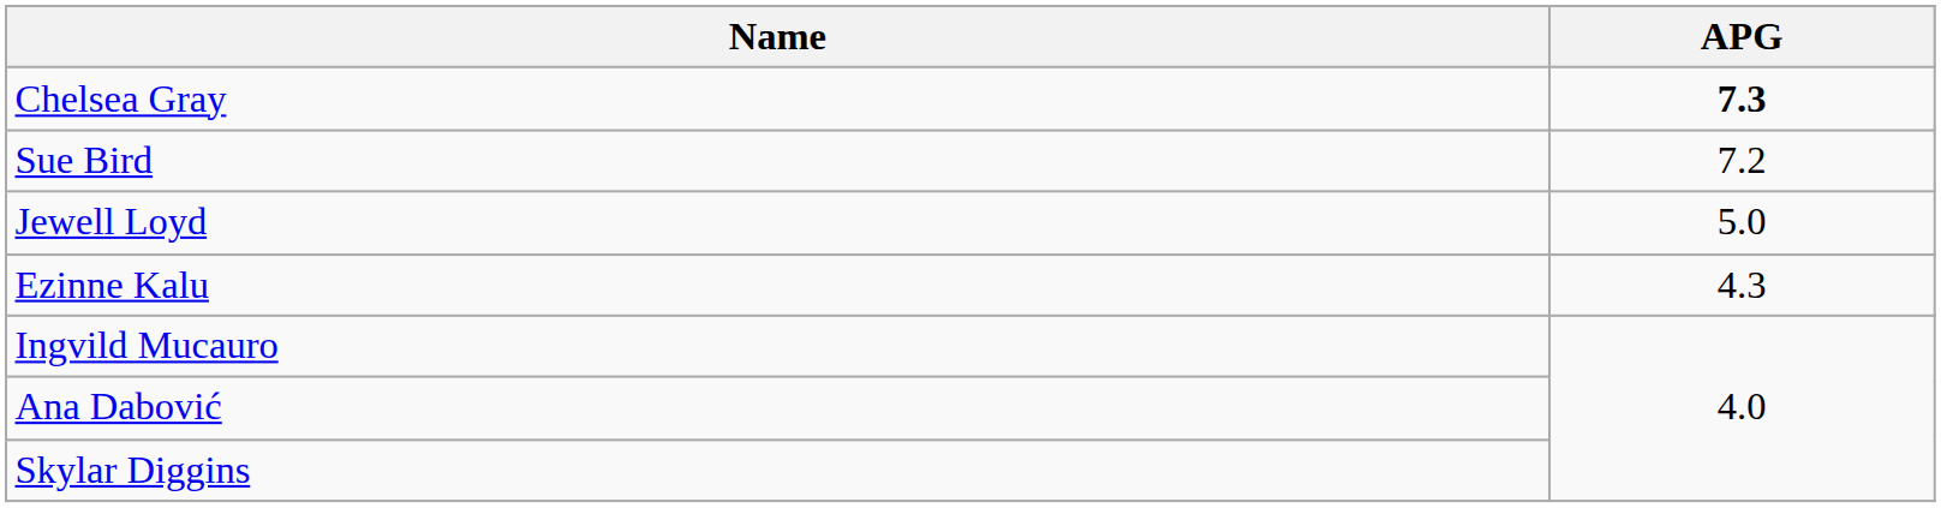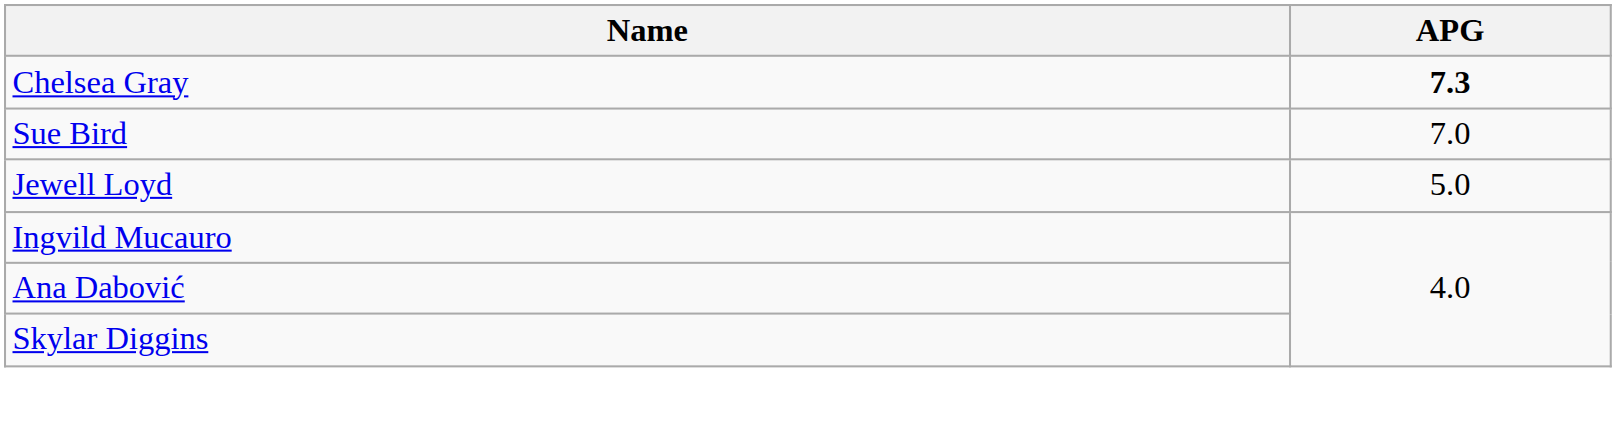Sue Bird | APG: 7.2 -> 7.0
- row: Ezinne Kalu | 4.3
